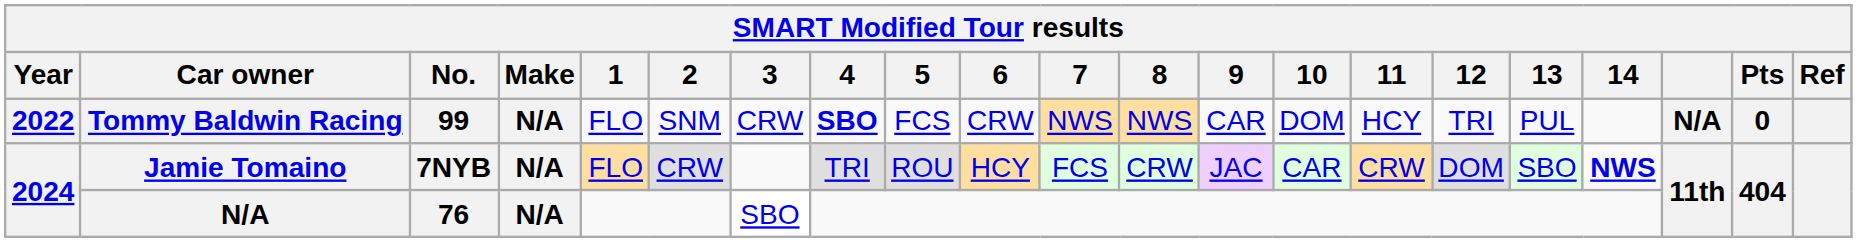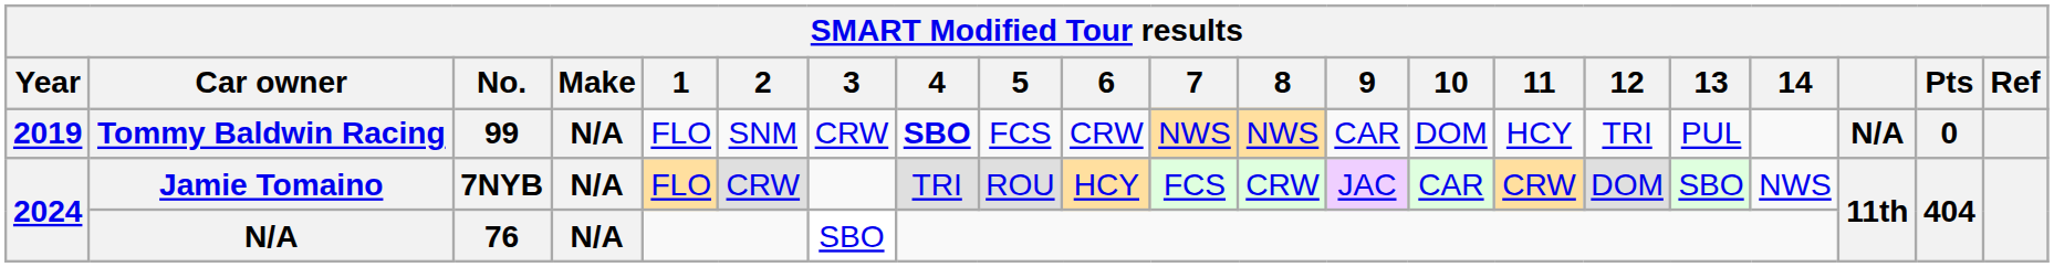Tommy Baldwin Racing | Year: 2022 -> 2019
Jamie Tomaino | 14: bold -> normal
